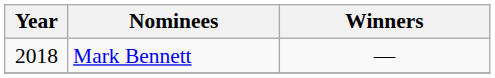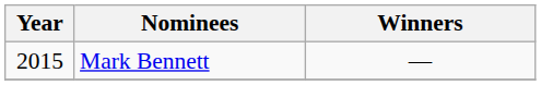Mark Bennett | Year: 2018 -> 2015
